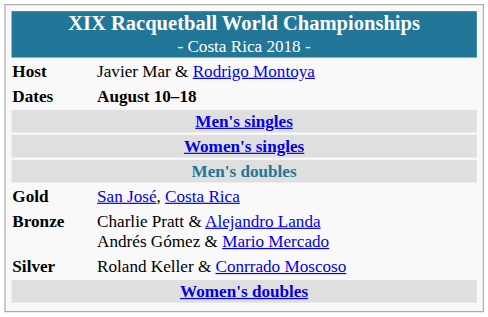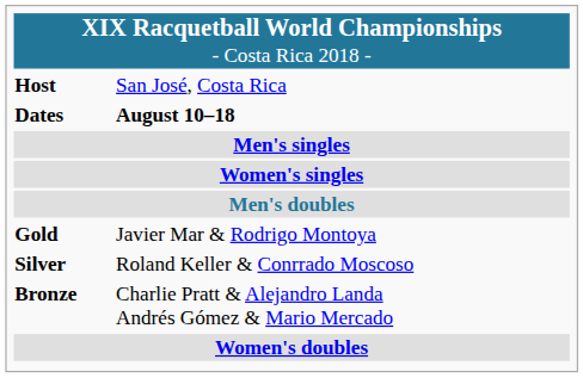Host | column 2: Javier Mar & Rodrigo Montoya -> San José, Costa Rica
Gold | column 2: San José, Costa Rica -> Javier Mar & Rodrigo Montoya
rows swapped: Silver <-> Bronze
